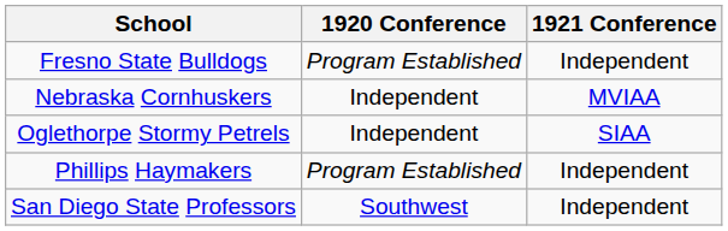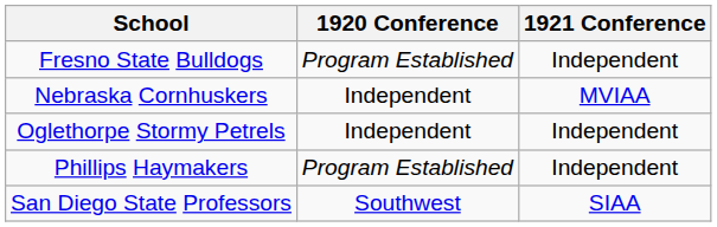Oglethorpe Stormy Petrels | 1921 Conference: SIAA -> Independent
San Diego State Professors | 1921 Conference: Independent -> SIAA
